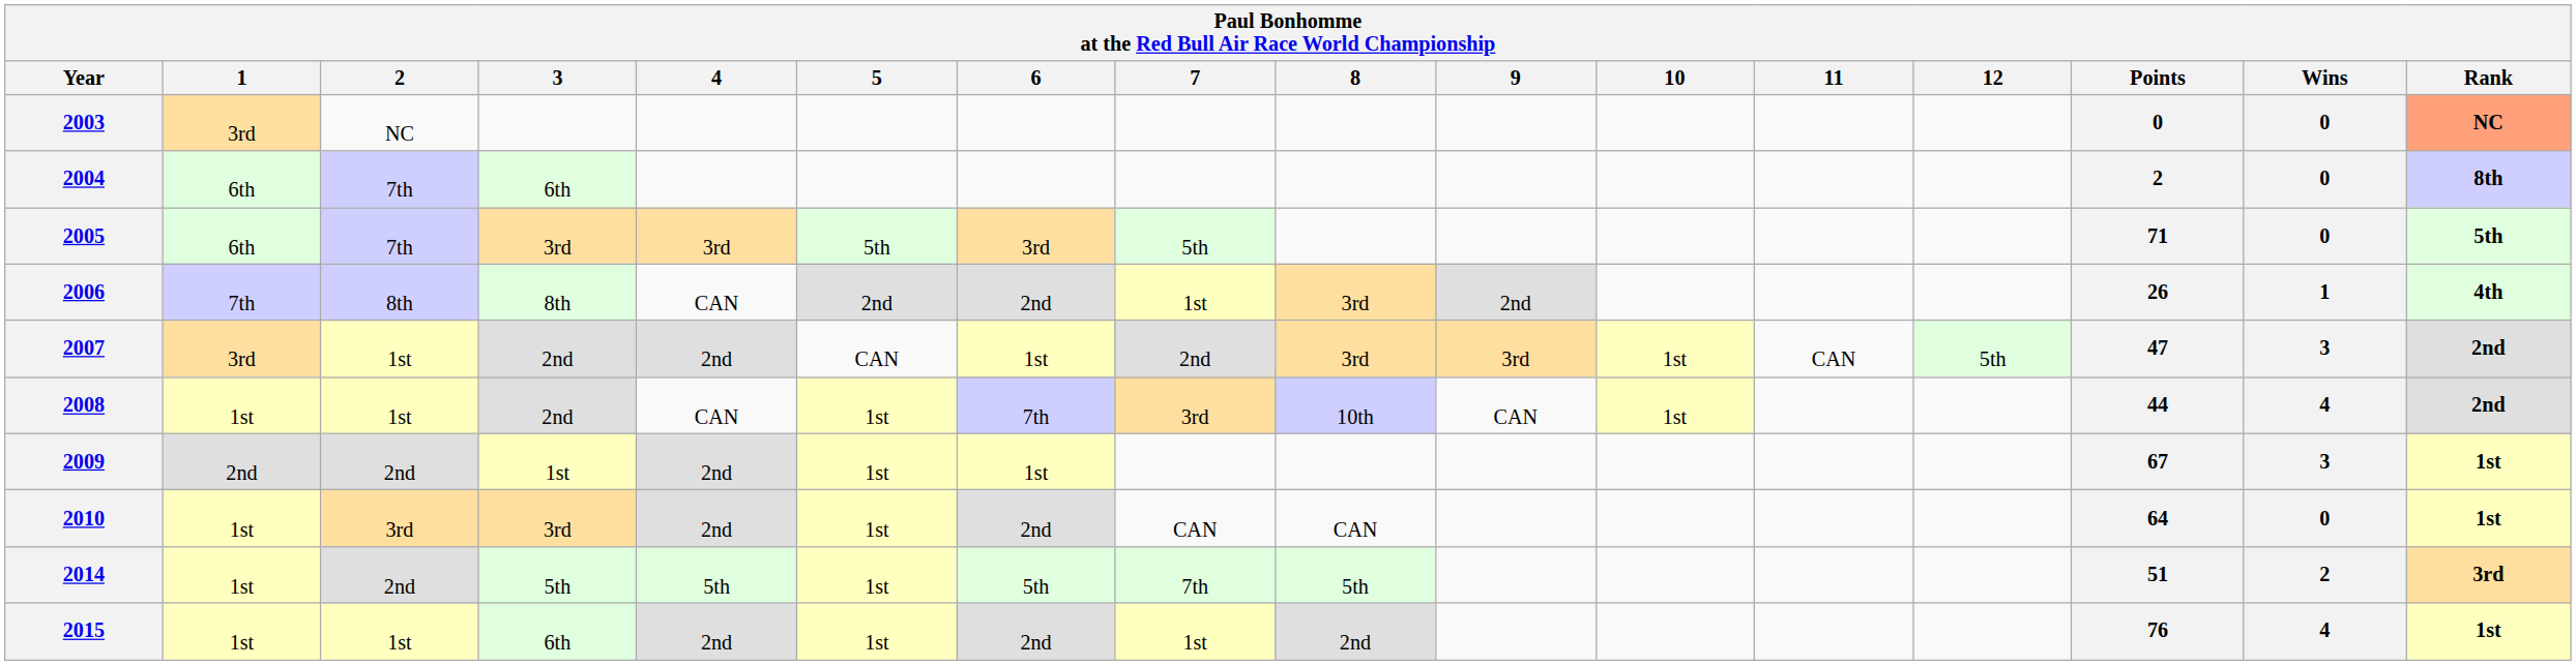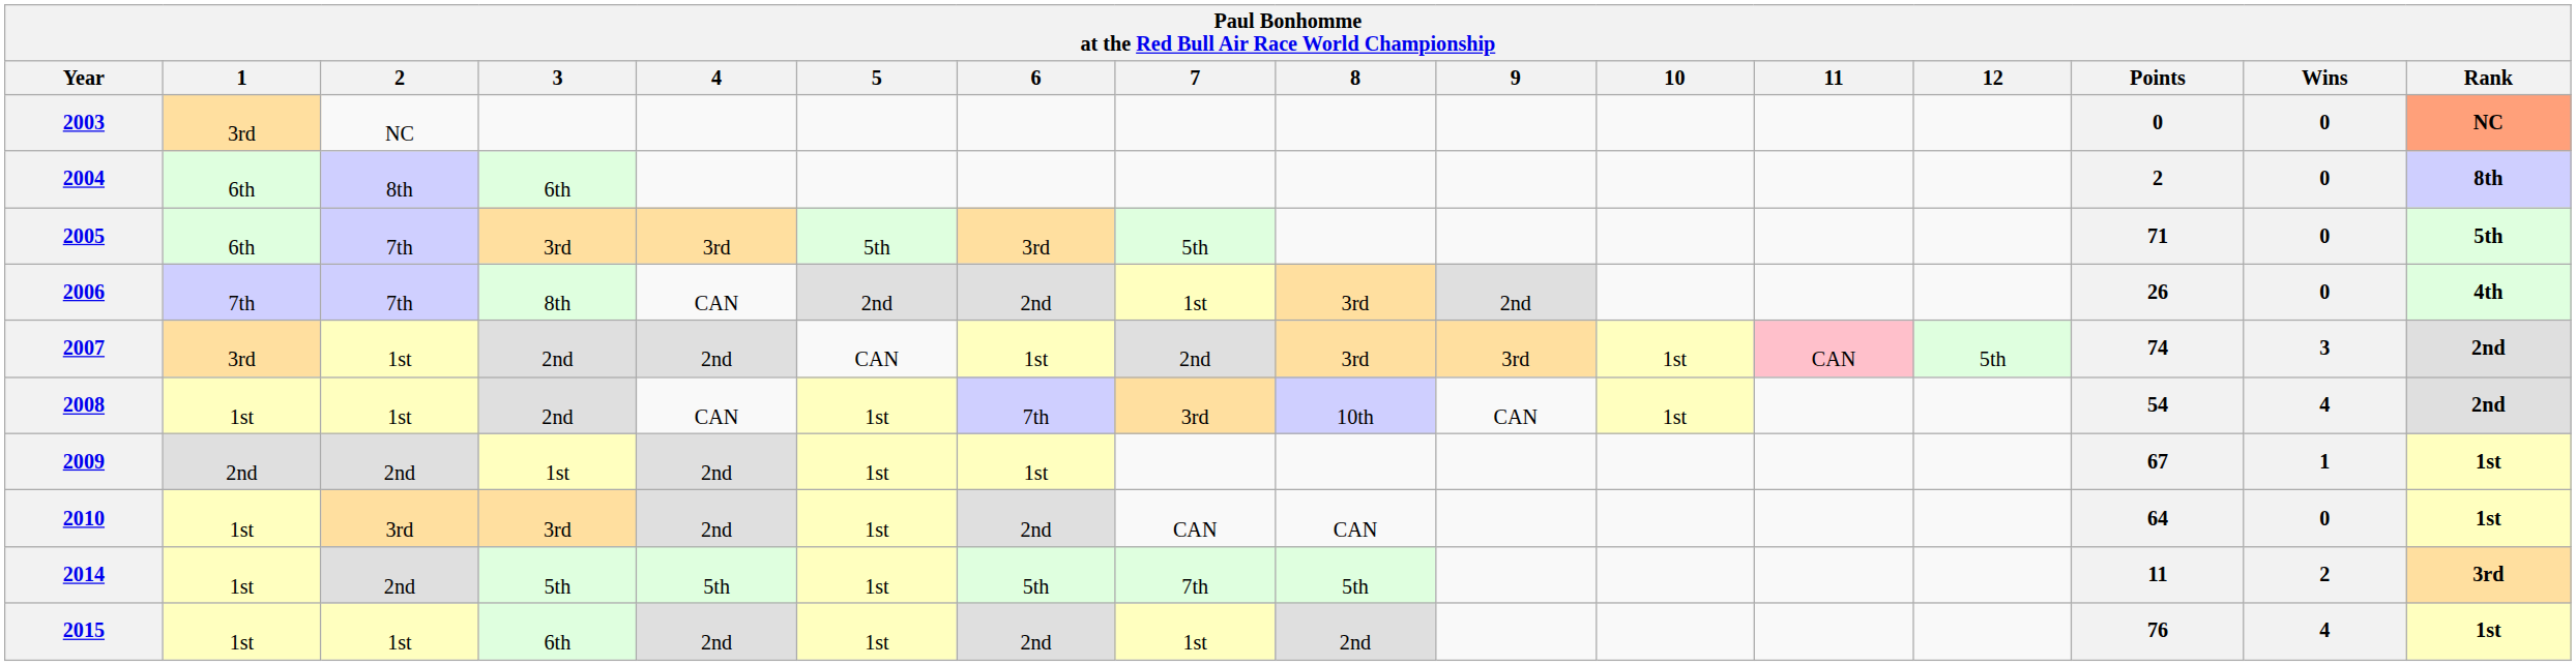2004 | 2: 7th -> 8th
2006 | 2: 8th -> 7th
2006 | Wins: 1 -> 0
2007 | 11: no background -> pink background
2007 | Points: 47 -> 74
2008 | Points: 44 -> 54
2009 | Wins: 3 -> 1
2014 | Points: 51 -> 11
